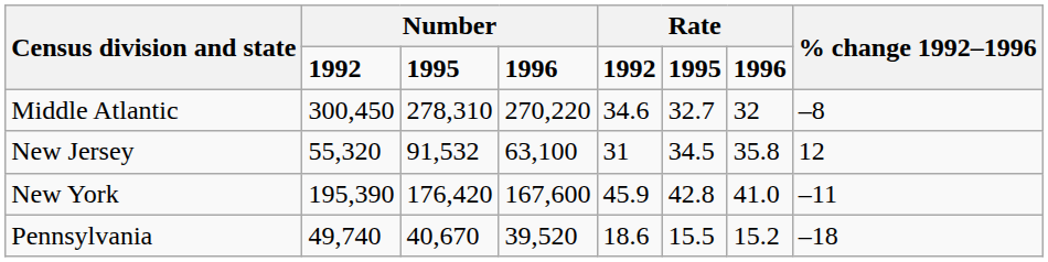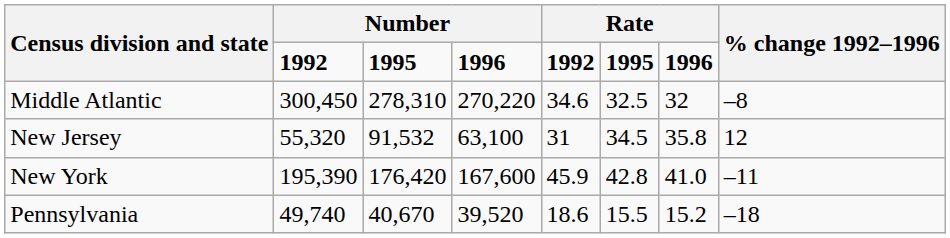Middle Atlantic | column 6: 32.7 -> 32.5
